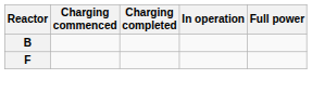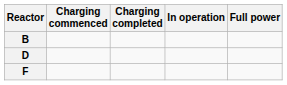+ row: D
